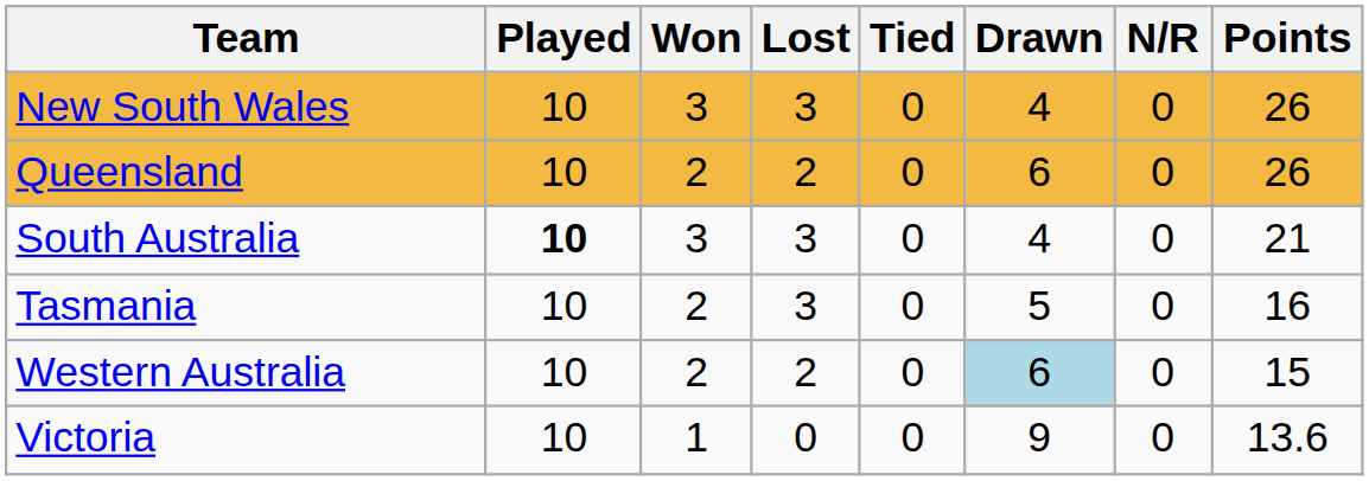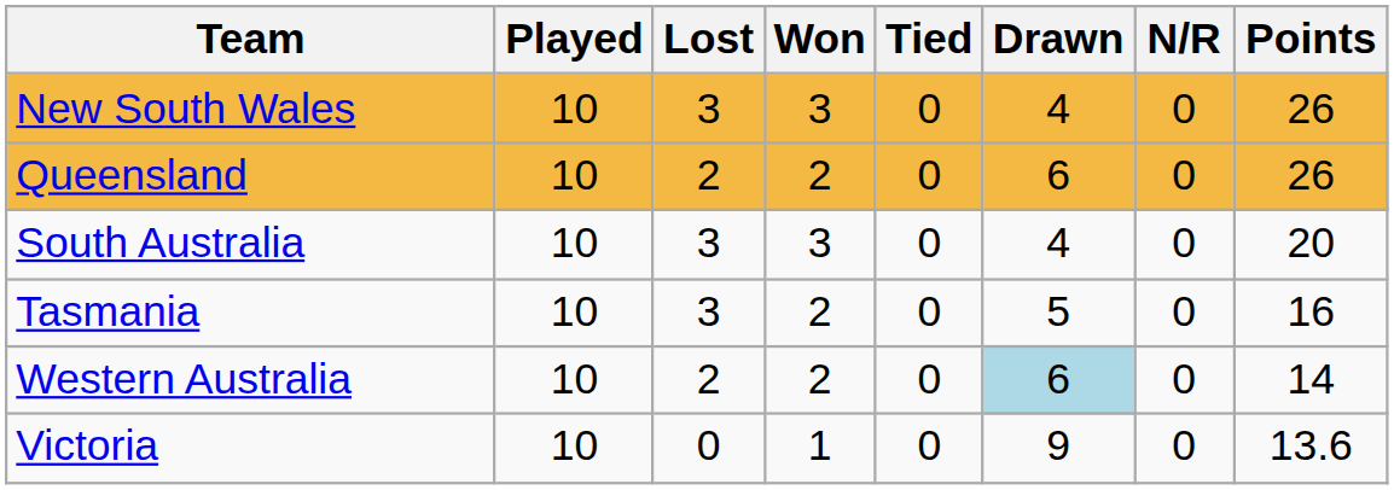columns swapped: Won <-> Lost
South Australia | Played: bold -> normal
South Australia | Points: 21 -> 20
Western Australia | Points: 15 -> 14
